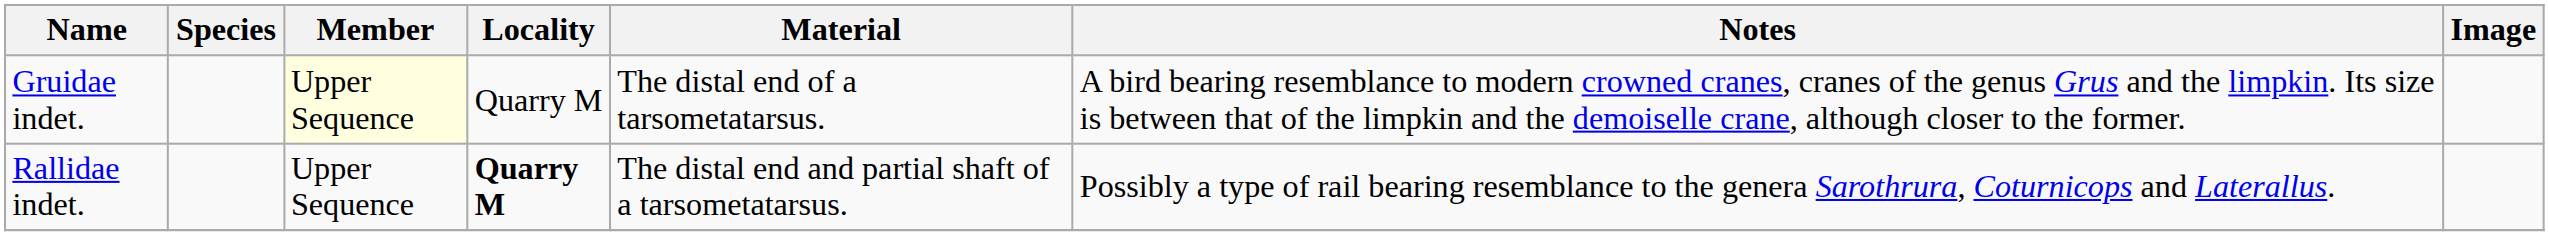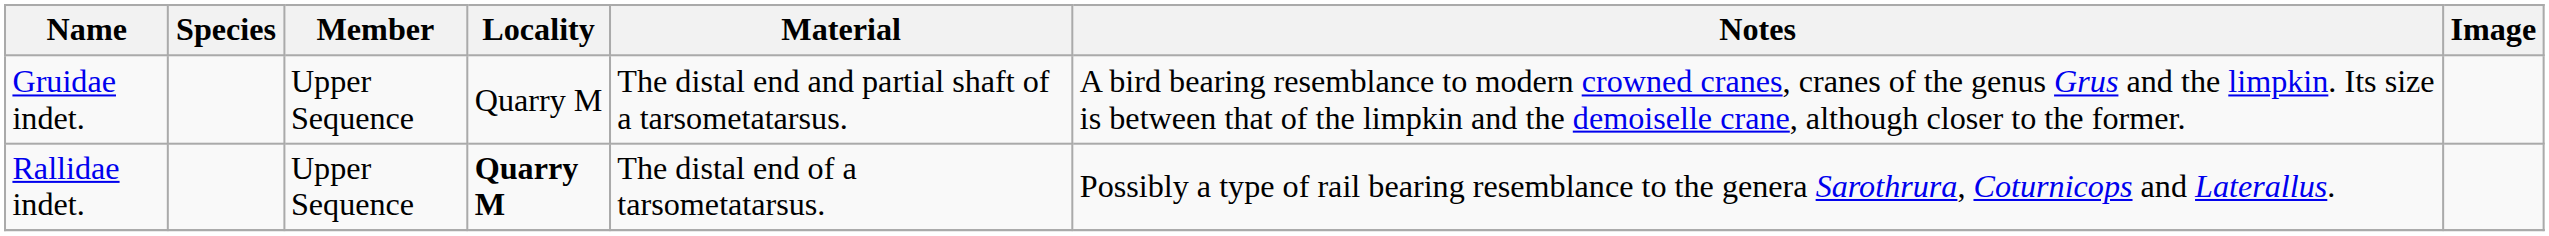Gruidae indet. | Member: lightyellow background -> no background
Gruidae indet. | Material: The distal end of a tarsometatarsus. -> The distal end and partial shaft of a tarsometatarsus.
Rallidae indet. | Material: The distal end and partial shaft of a tarsometatarsus. -> The distal end of a tarsometatarsus.
